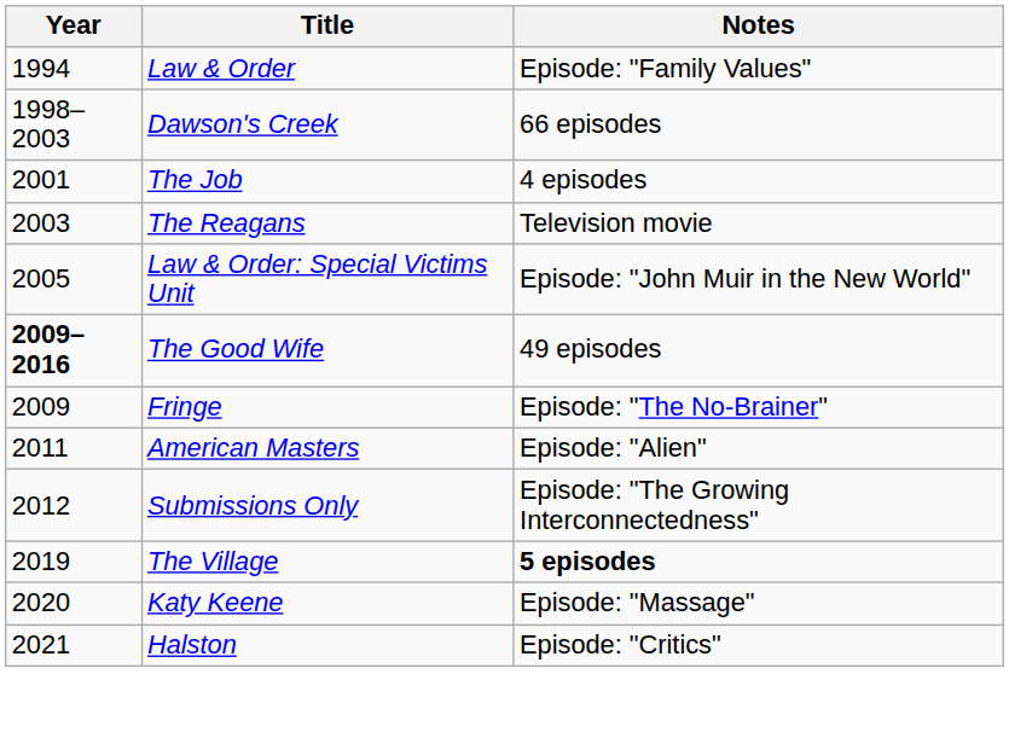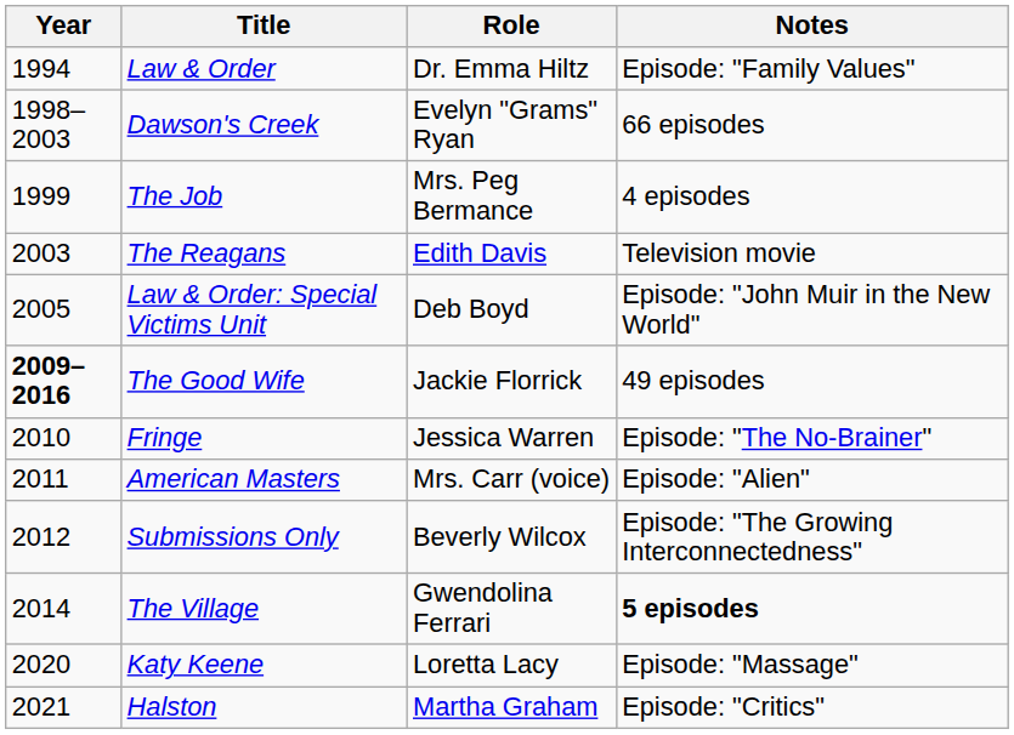+ column: Role | Dr. Emma Hiltz | Evelyn "Grams" Ryan | Mrs. Peg Bermance | Edith Davis | Deb Boyd | Jackie Florrick | Jessica Warren | Mrs. Carr (voice) | Beverly Wilcox | Gwendolina Ferrari | Loretta Lacy | Martha Graham
The Job | Year: 2001 -> 1999
Fringe | Year: 2009 -> 2010
The Village | Year: 2019 -> 2014
